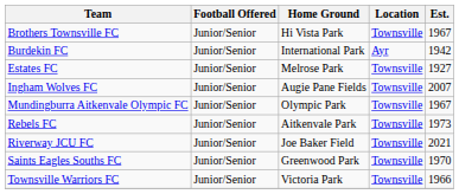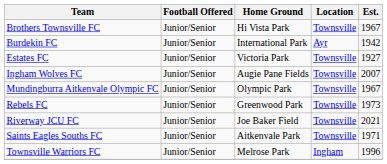Estates FC | Home Ground: Melrose Park -> Victoria Park
Rebels FC | Home Ground: Aitkenvale Park -> Greenwood Park
Saints Eagles Souths FC | Home Ground: Greenwood Park -> Aitkenvale Park
Saints Eagles Souths FC | Est.: 1970 -> 1971
Townsville Warriors FC | Home Ground: Victoria Park -> Melrose Park
Townsville Warriors FC | Location: Townsville -> Ingham
Townsville Warriors FC | Est.: 1966 -> 1996
